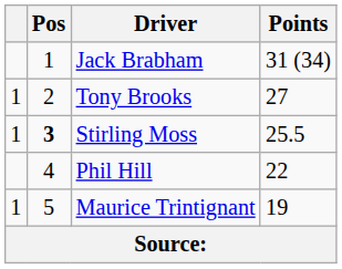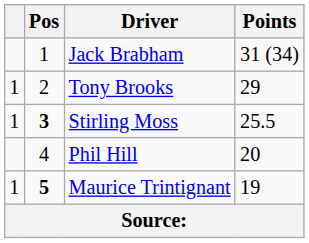Tony Brooks | Points: 27 -> 29
Phil Hill | Points: 22 -> 20
Maurice Trintignant | Pos: normal -> bold
